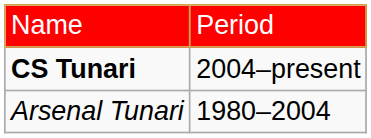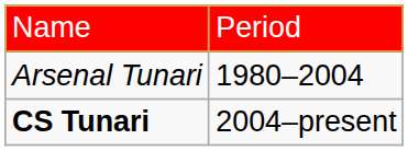rows swapped: Arsenal Tunari <-> CS Tunari
